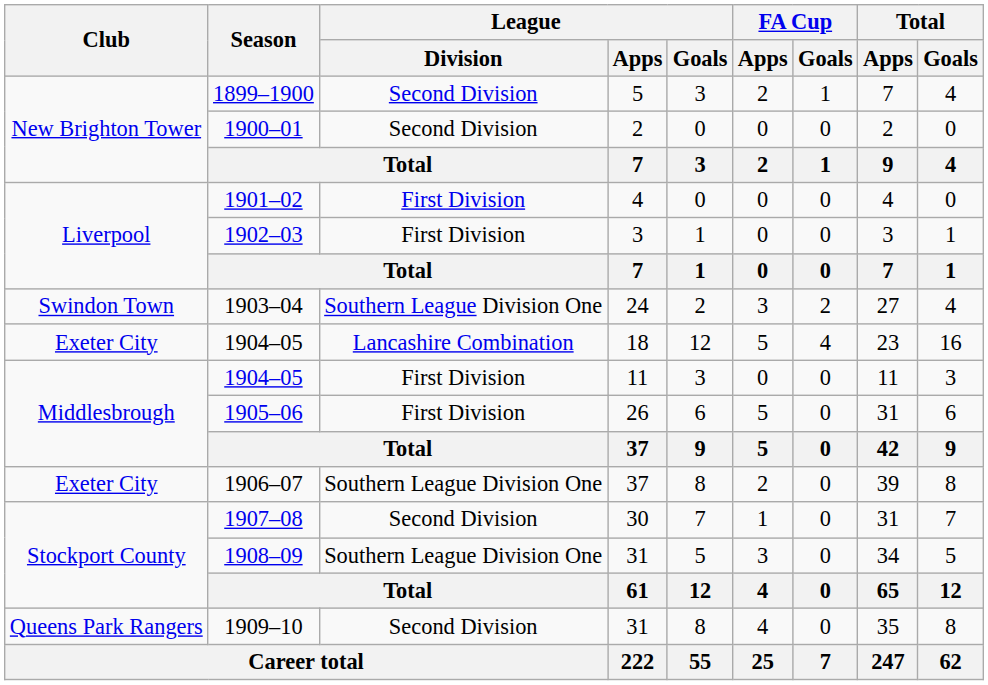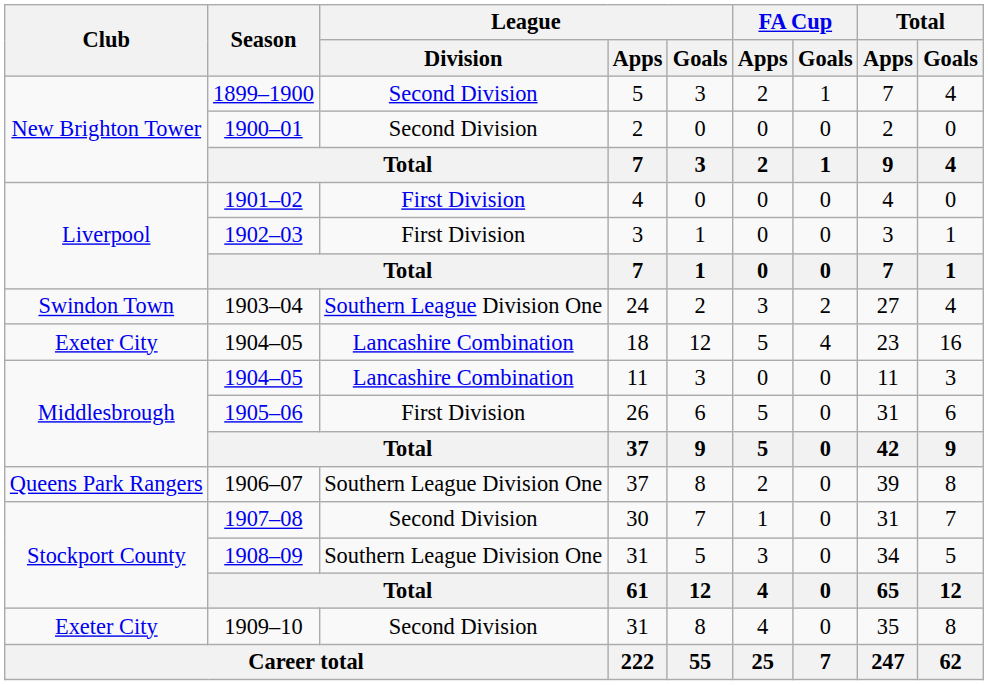1904–05 / 11 | League / Division: First Division -> Lancashire Combination
1906–07 | Club: Exeter City -> Queens Park Rangers
1909–10 | Club: Queens Park Rangers -> Exeter City
